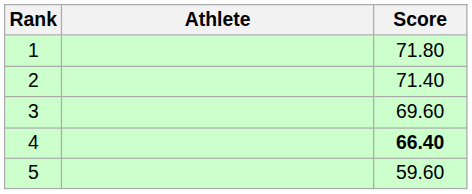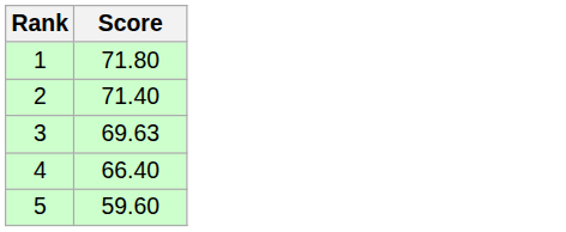- column: Athlete
3 | Score: 69.60 -> 69.63
4 | Score: bold -> normal
